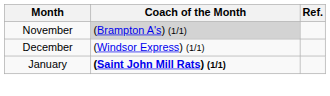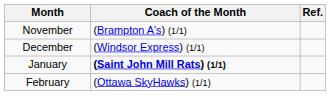November | Coach of the Month: lightgrey background -> no background
+ row: February | (Ottawa SkyHawks) (1/1)
